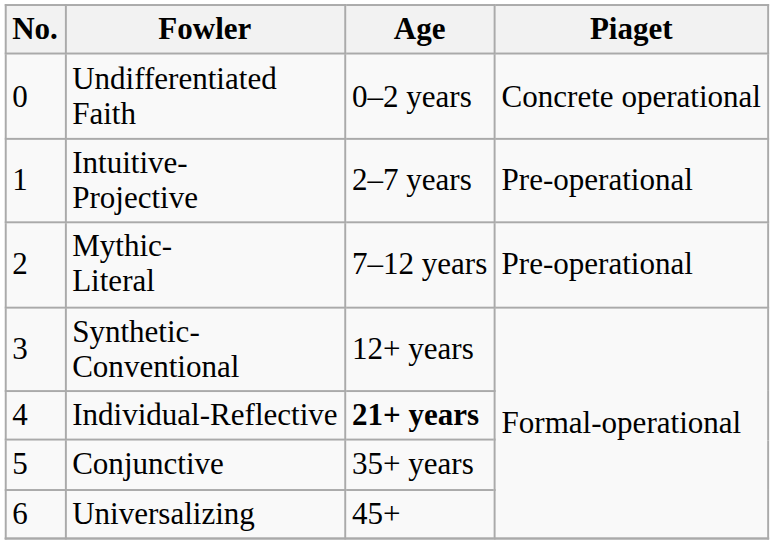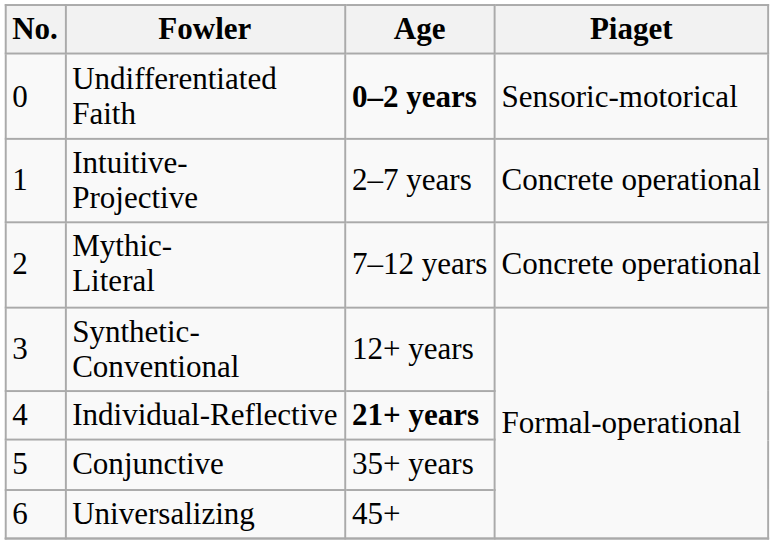Undifferentiated Faith | Age: normal -> bold
Undifferentiated Faith | Piaget: Concrete operational -> Sensoric-motorical
Intuitive- Projective | Piaget: Pre-operational -> Concrete operational
Mythic- Literal | Piaget: Pre-operational -> Concrete operational
